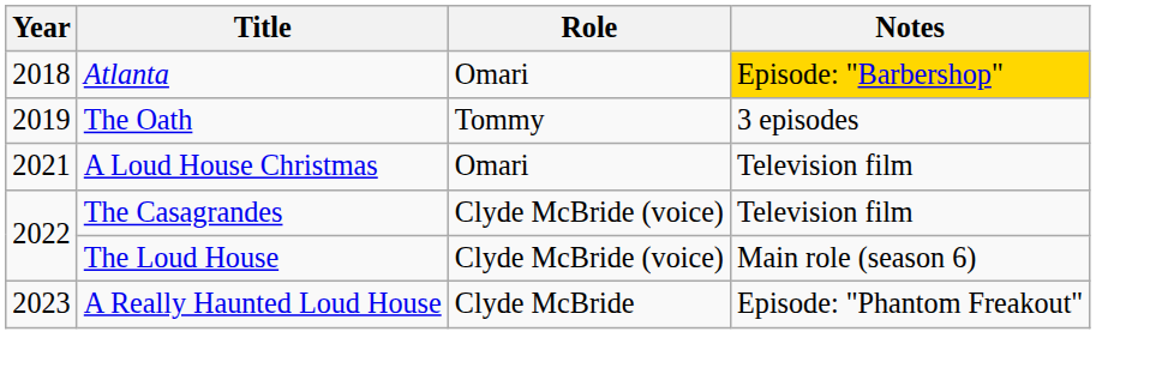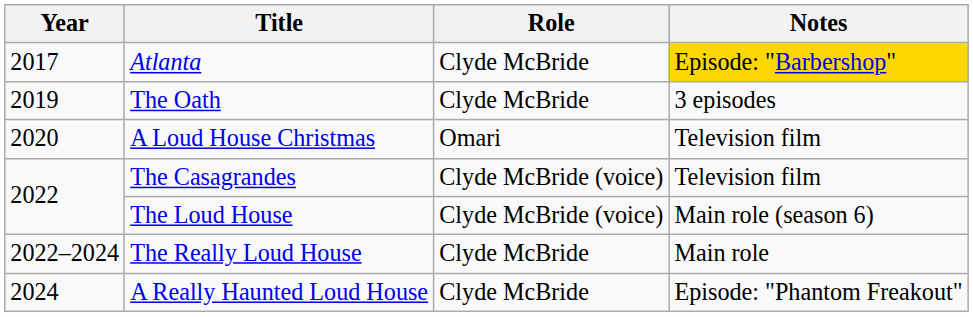Atlanta | Year: 2018 -> 2017
Atlanta | Role: Omari -> Clyde McBride
The Oath | Role: Tommy -> Clyde McBride
A Loud House Christmas | Year: 2021 -> 2020
+ row: 2022–2024 | The Really Loud House | Clyde McBride | Main role
A Really Haunted Loud House | Year: 2023 -> 2024
